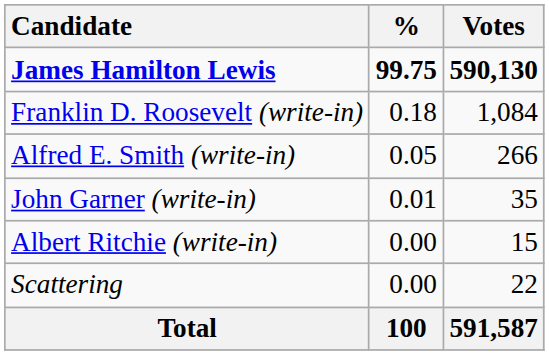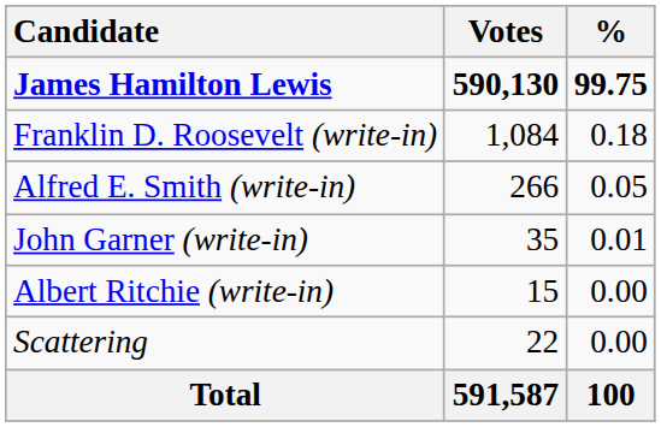columns swapped: Votes <-> %
